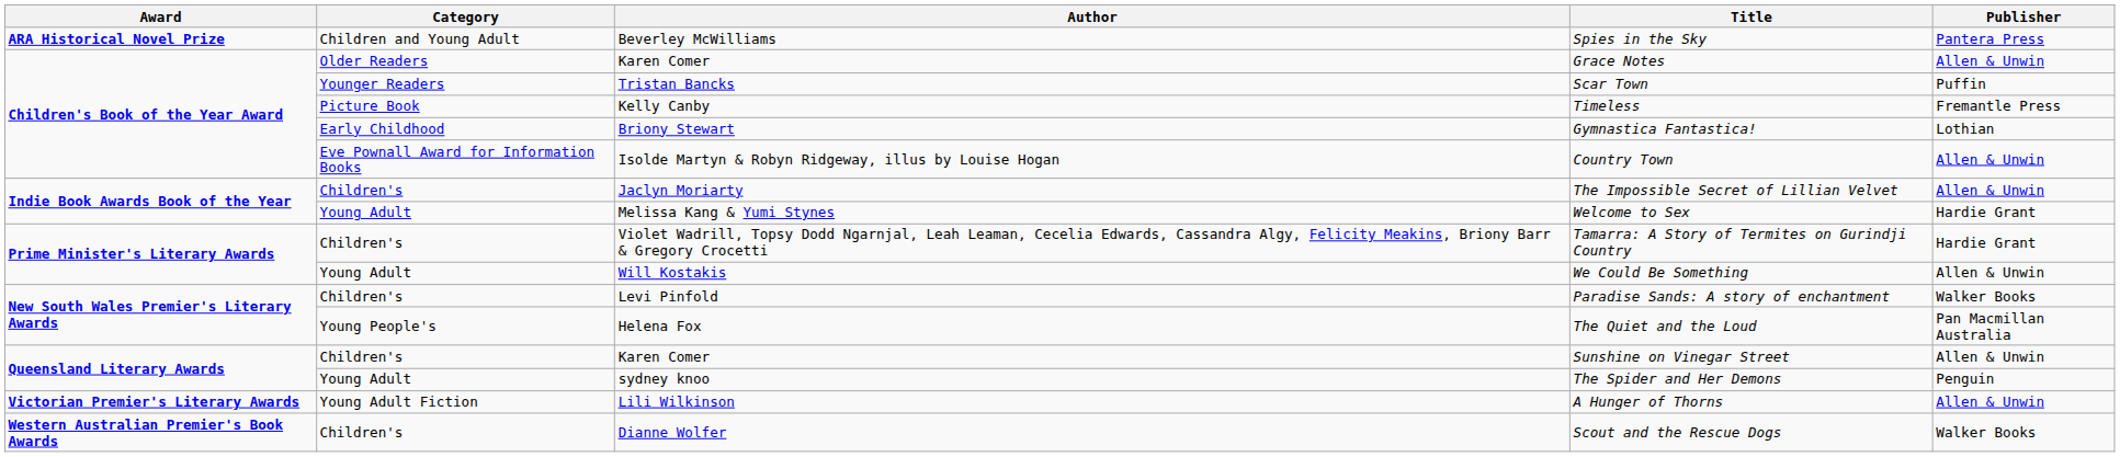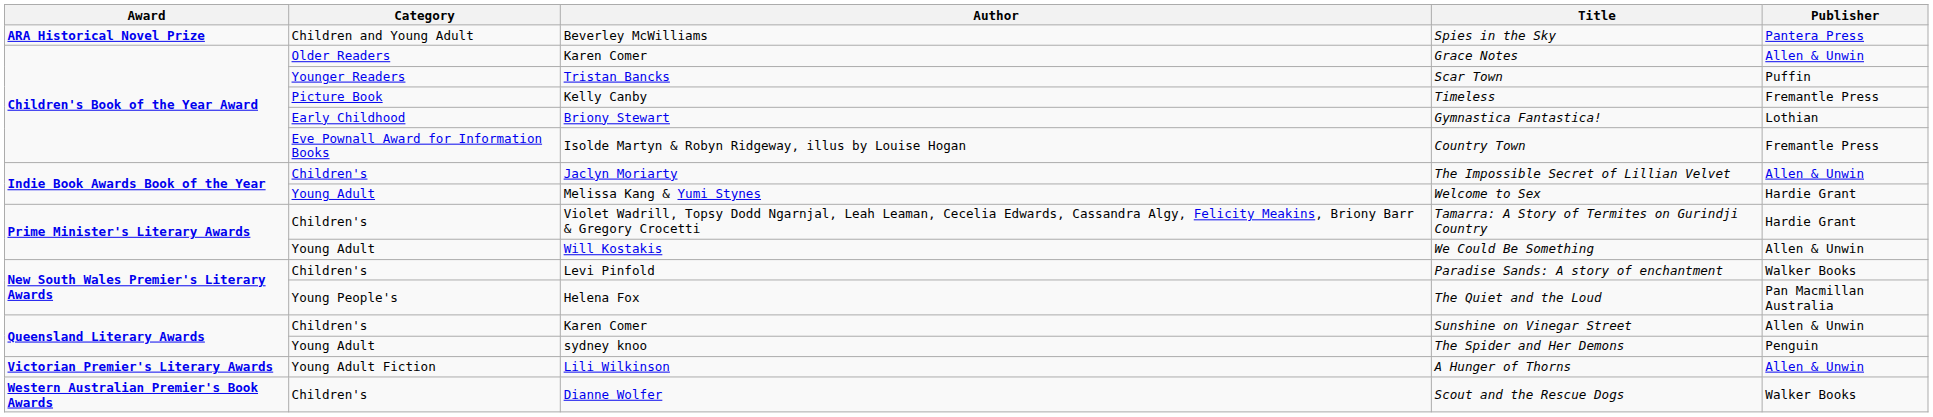Country Town | Publisher: Allen & Unwin -> Fremantle Press
